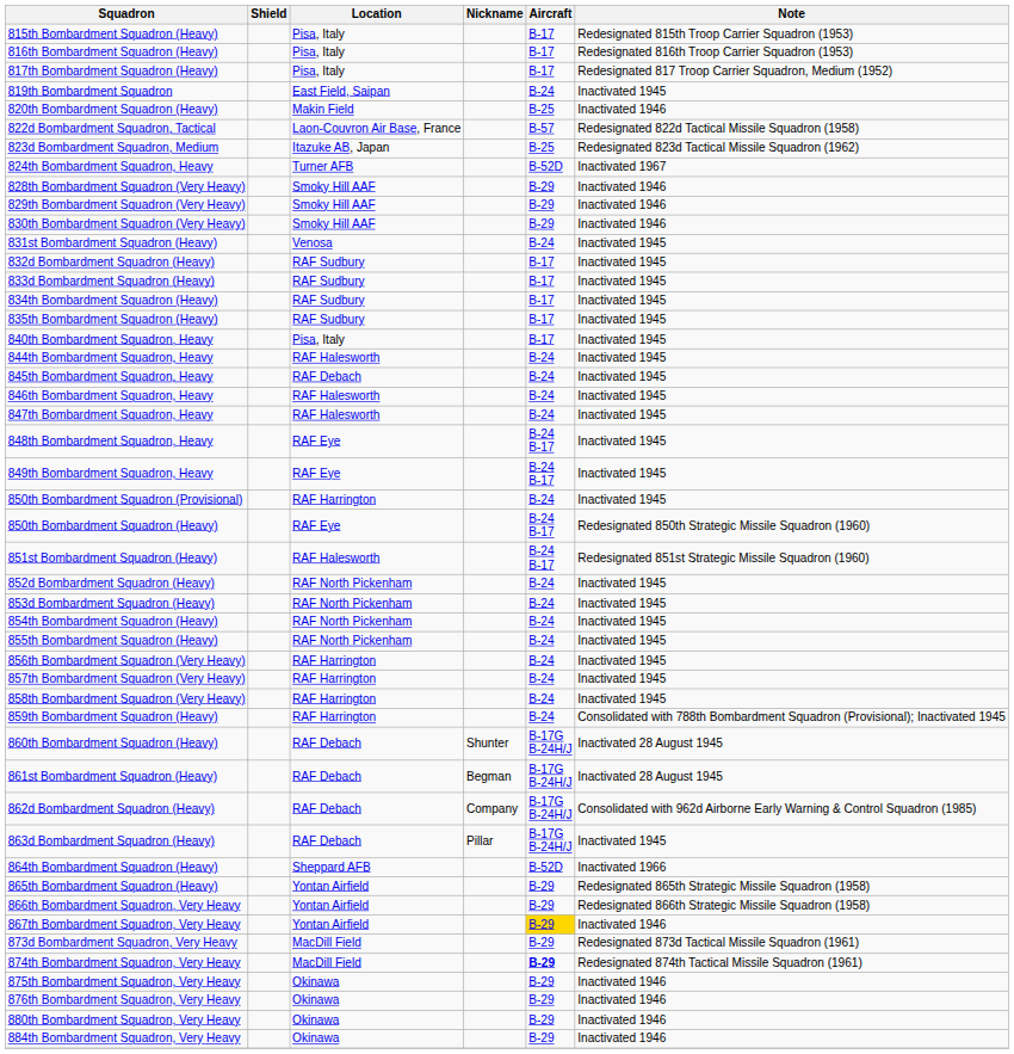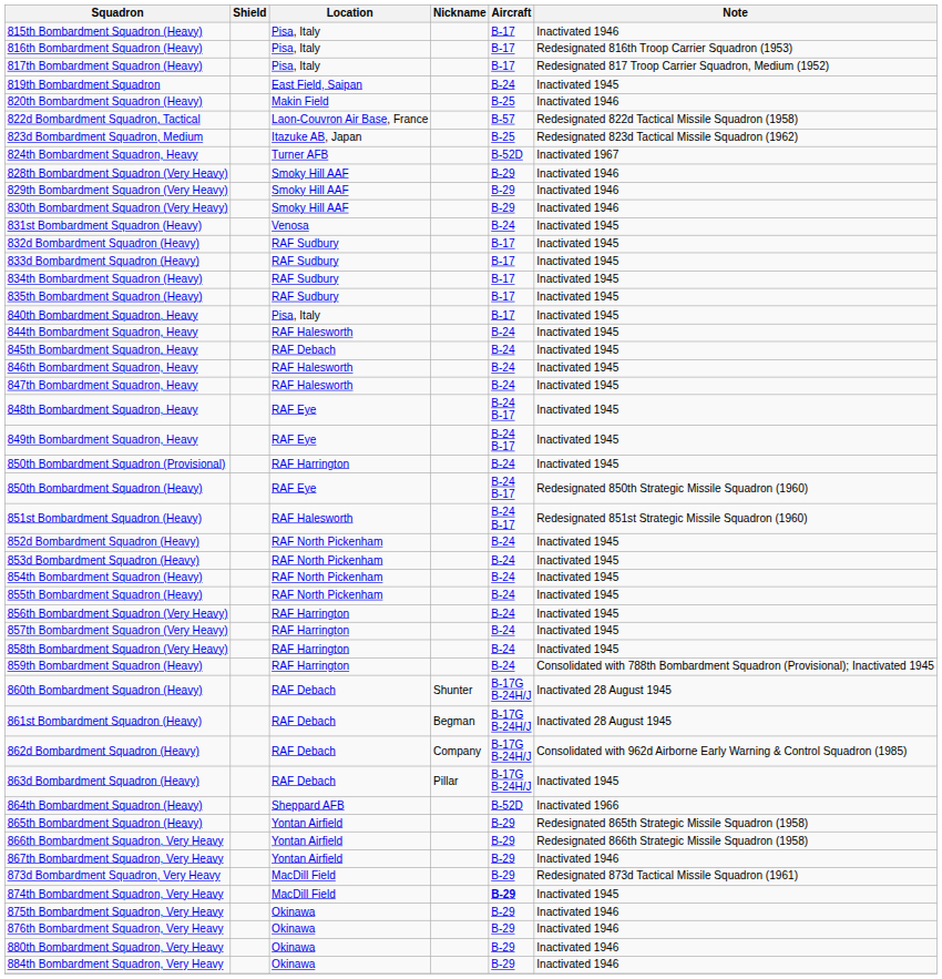815th Bombardment Squadron (Heavy) | Note: Redesignated 815th Troop Carrier Squadron (1953) -> Inactivated 1946
867th Bombardment Squadron, Very Heavy | Aircraft: gold background -> no background
874th Bombardment Squadron, Very Heavy | Note: Redesignated 874th Tactical Missile Squadron (1961) -> Inactivated 1945
